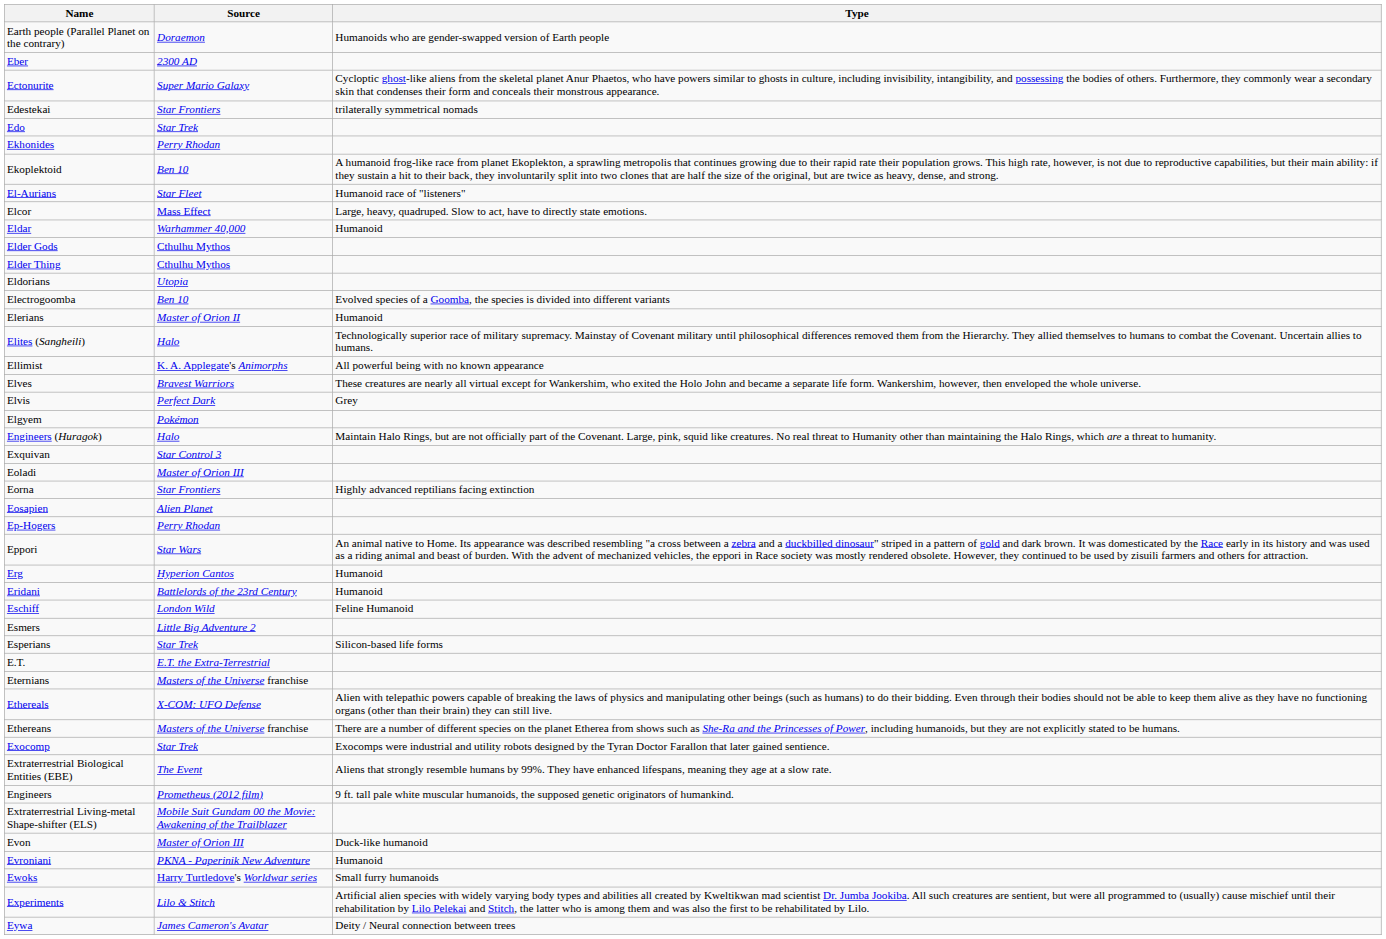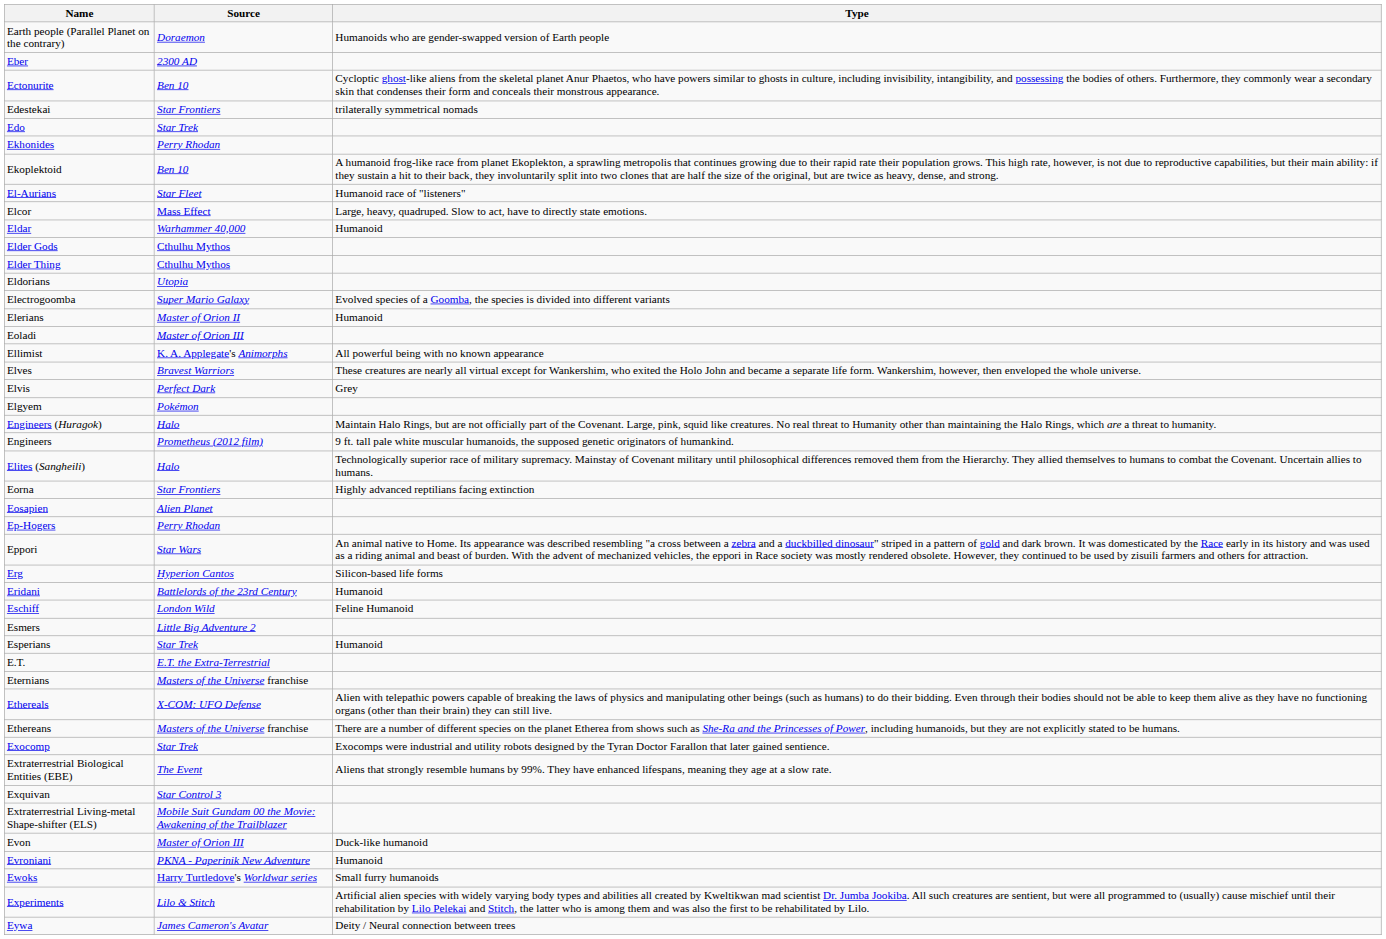Ectonurite | Source: Super Mario Galaxy -> Ben 10
Electrogoomba | Source: Ben 10 -> Super Mario Galaxy
rows swapped: Elites (Sangheili) <-> Eoladi
rows swapped: Engineers <-> Exquivan
Erg | Type: Humanoid -> Silicon-based life forms
Esperians | Type: Silicon-based life forms -> Humanoid
